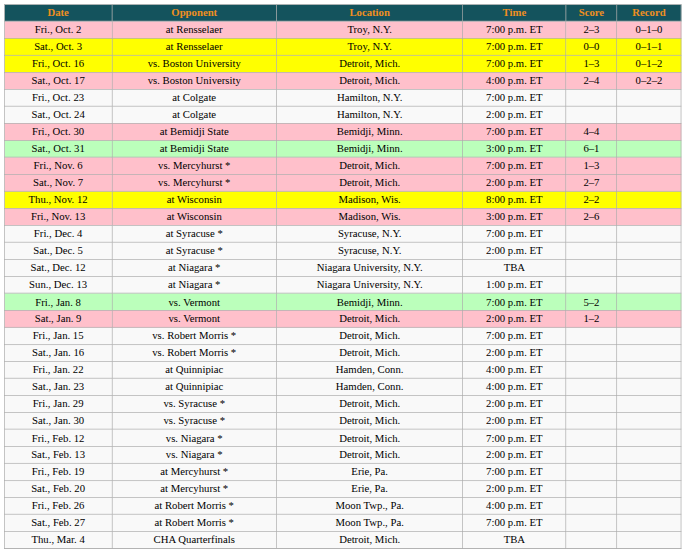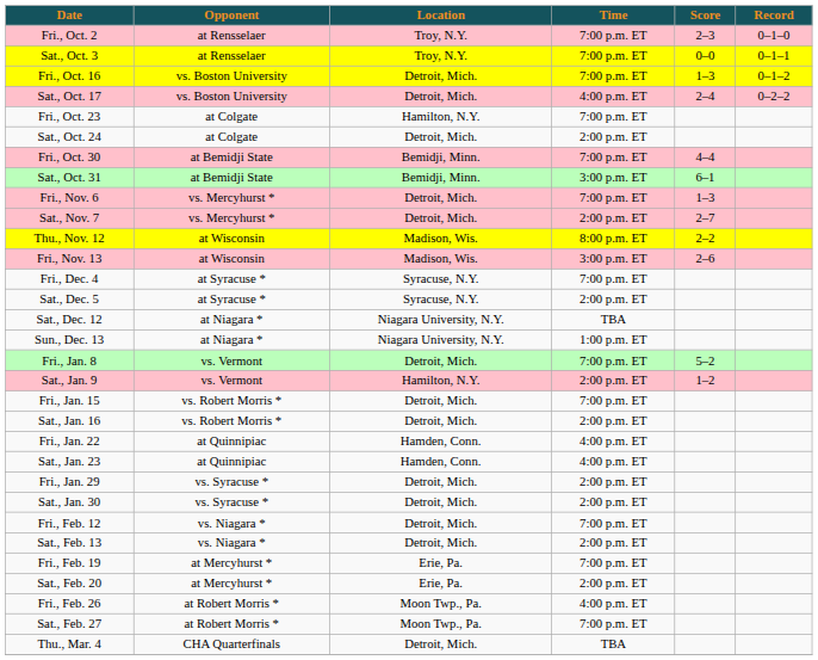Sat., Oct. 24 | Location: Hamilton, N.Y. -> Detroit, Mich.
Fri., Jan. 8 | Location: Bemidji, Minn. -> Detroit, Mich.
Sat., Jan. 9 | Location: Detroit, Mich. -> Hamilton, N.Y.
